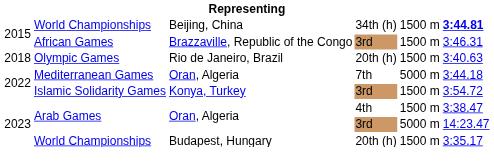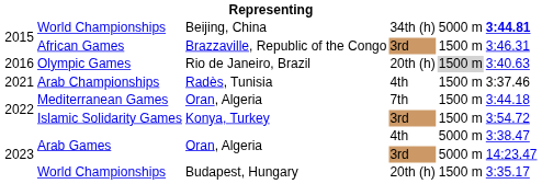World Championships / 34th (h) | column 5: 1500 m -> 5000 m
Olympic Games | column 1: 2018 -> 2016
Olympic Games | column 5: no background -> lightgrey background
+ row: 2021 | Arab Championships | Radès, Tunisia | 4th | 1500 m | 3:37.46
Mediterranean Games | column 5: 5000 m -> 1500 m
Arab Games / 4th | column 5: 1500 m -> 5000 m
